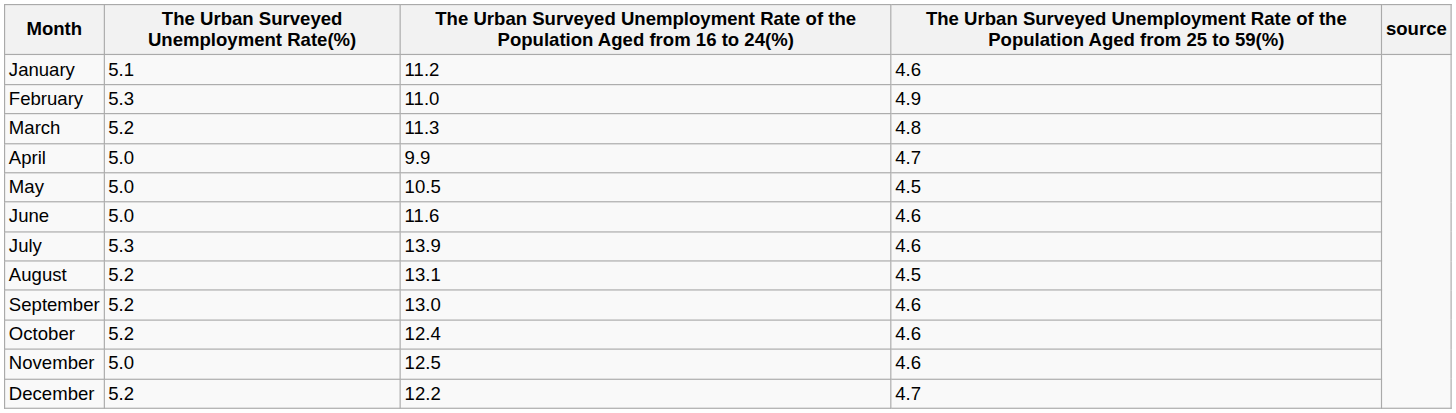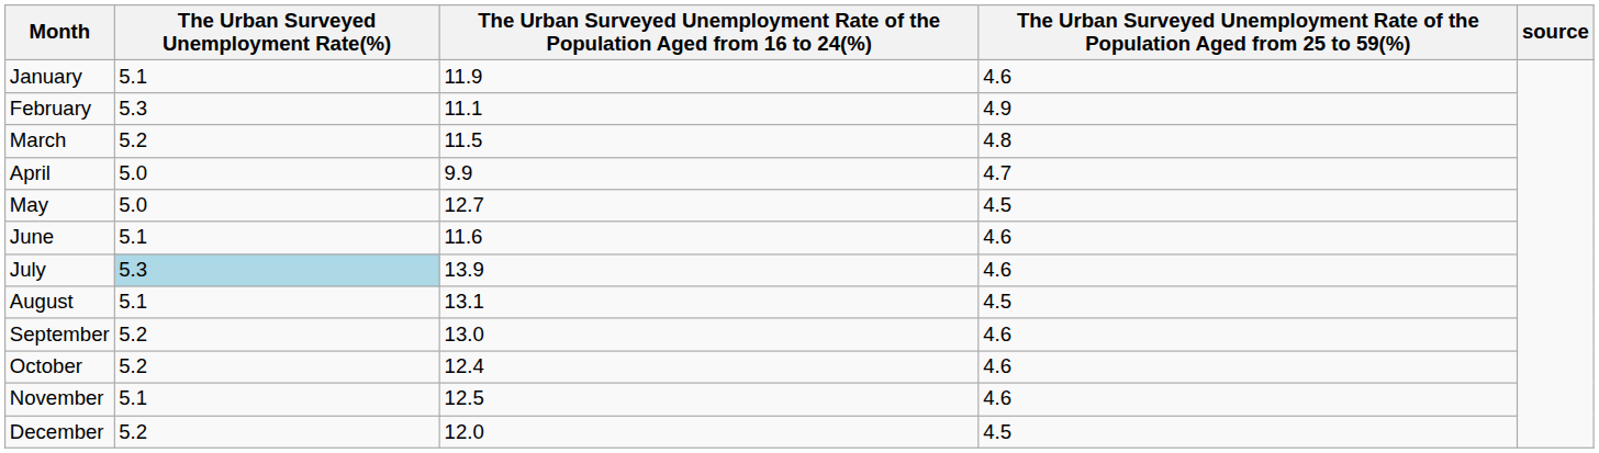January | column 3: 11.2 -> 11.9
February | column 3: 11.0 -> 11.1
March | column 3: 11.3 -> 11.5
May | column 3: 10.5 -> 12.7
June | The Urban Surveyed Unemployment Rate(%): 5.0 -> 5.1
July | The Urban Surveyed Unemployment Rate(%): no background -> lightblue background
August | The Urban Surveyed Unemployment Rate(%): 5.2 -> 5.1
November | The Urban Surveyed Unemployment Rate(%): 5.0 -> 5.1
December | column 3: 12.2 -> 12.0
December | column 4: 4.7 -> 4.5
